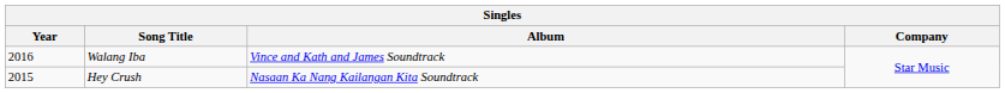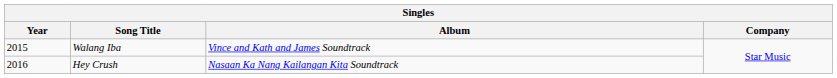Walang Iba | Year: 2016 -> 2015
Hey Crush | Year: 2015 -> 2016
